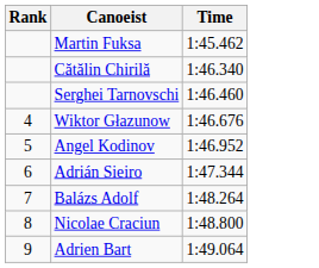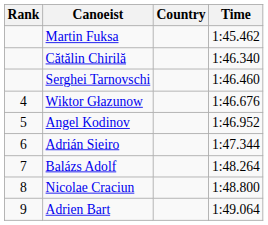+ column: Country
